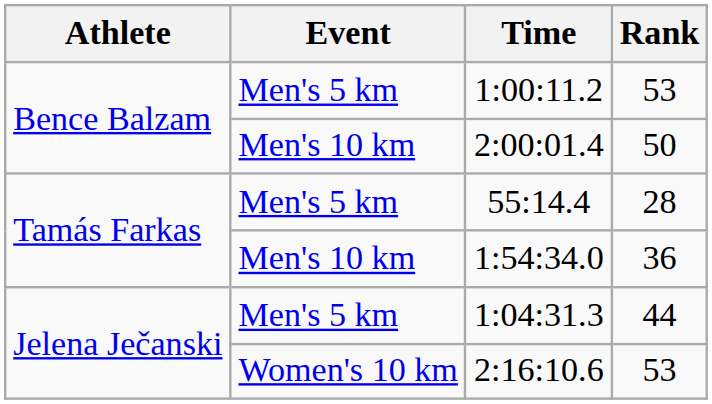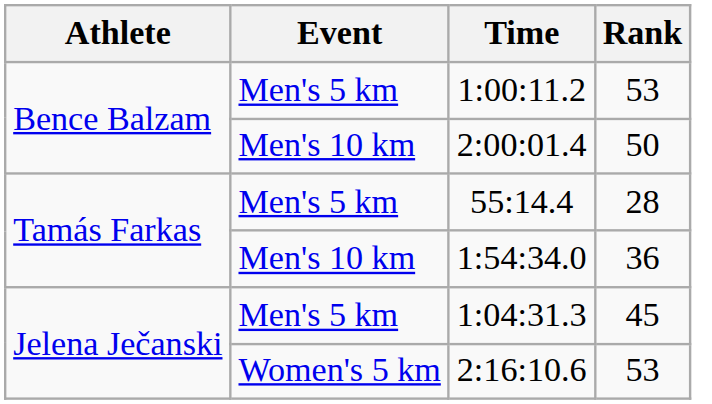1:04:31.3 | Rank: 44 -> 45
2:16:10.6 | Event: Women's 10 km -> Women's 5 km
